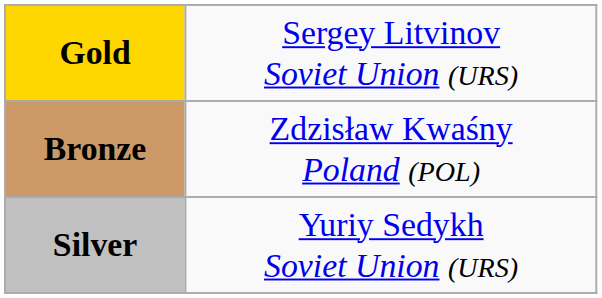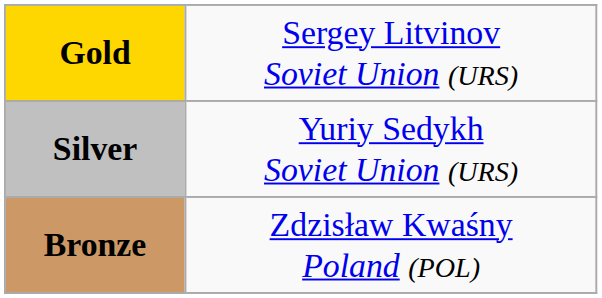rows swapped: Silver <-> Bronze
